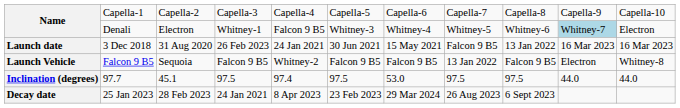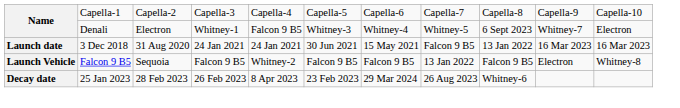Name / Denali | column 9: Whitney-6 -> 6 Sept 2023
Name / Denali | column 10: lightblue background -> no background
Launch date | column 4: 26 Feb 2023 -> 24 Jan 2021
- row: Inclination (degrees) | 97.7 | 45.1 | 97.5 | 97.4 | 97.5 | 53.0 | 97.5 | 97.5 | 44.0 | 44.0
Decay date | column 4: 24 Jan 2021 -> 26 Feb 2023
Decay date | column 9: 6 Sept 2023 -> Whitney-6
